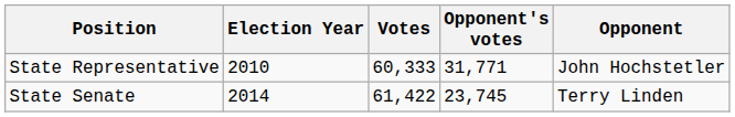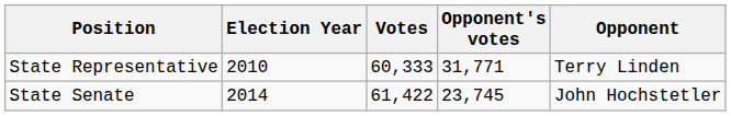State Representative | Opponent: John Hochstetler -> Terry Linden
State Senate | Opponent: Terry Linden -> John Hochstetler
